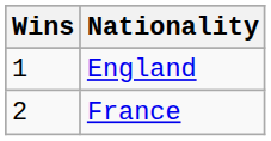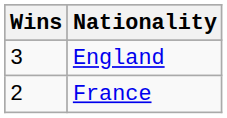England | Wins: 1 -> 3
